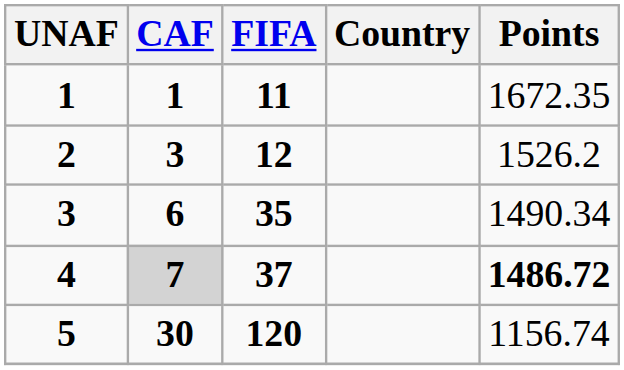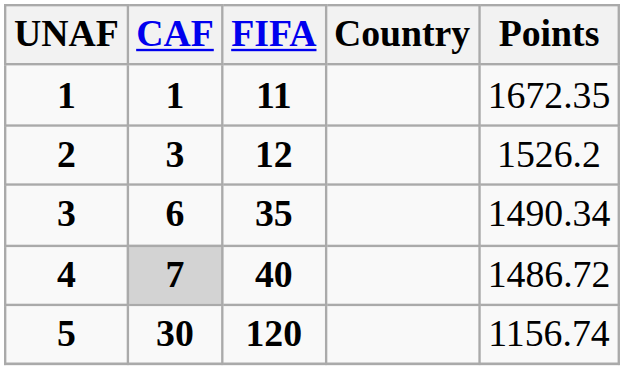4 | FIFA: 37 -> 40
4 | Points: bold -> normal
